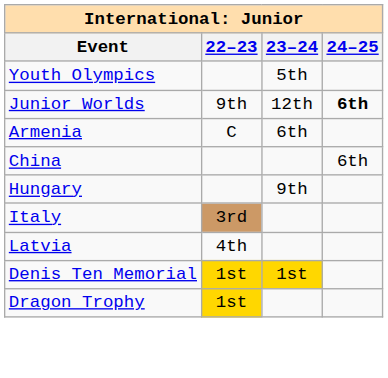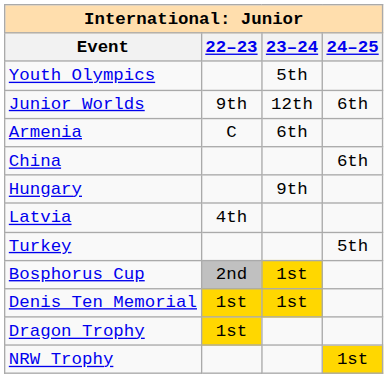Junior Worlds | 24–25: bold -> normal
- row: Italy | 3rd
+ row: Turkey | 5th
+ row: Bosphorus Cup | 2nd | 1st
+ row: NRW Trophy | 1st
